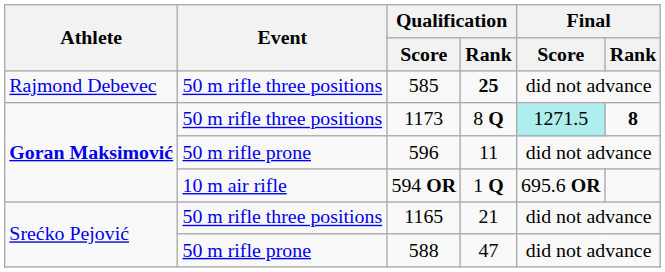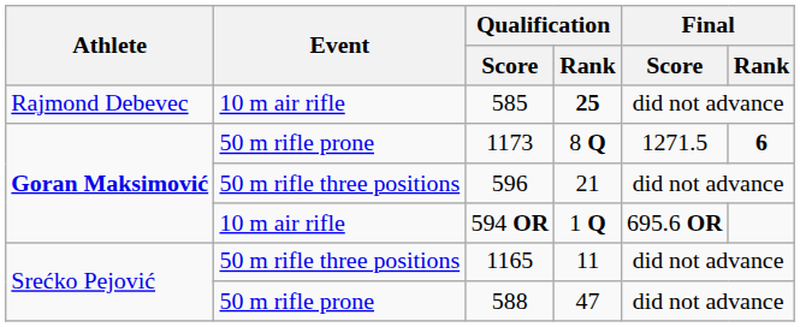585 | Event: 50 m rifle three positions -> 10 m air rifle
1173 | Event: 50 m rifle three positions -> 50 m rifle prone
1173 | Final / Score: paleturquoise background -> no background
1173 | Final / Rank: 8 -> 6
596 | Event: 50 m rifle prone -> 50 m rifle three positions
596 | Qualification / Rank: 11 -> 21
1165 | Qualification / Rank: 21 -> 11
